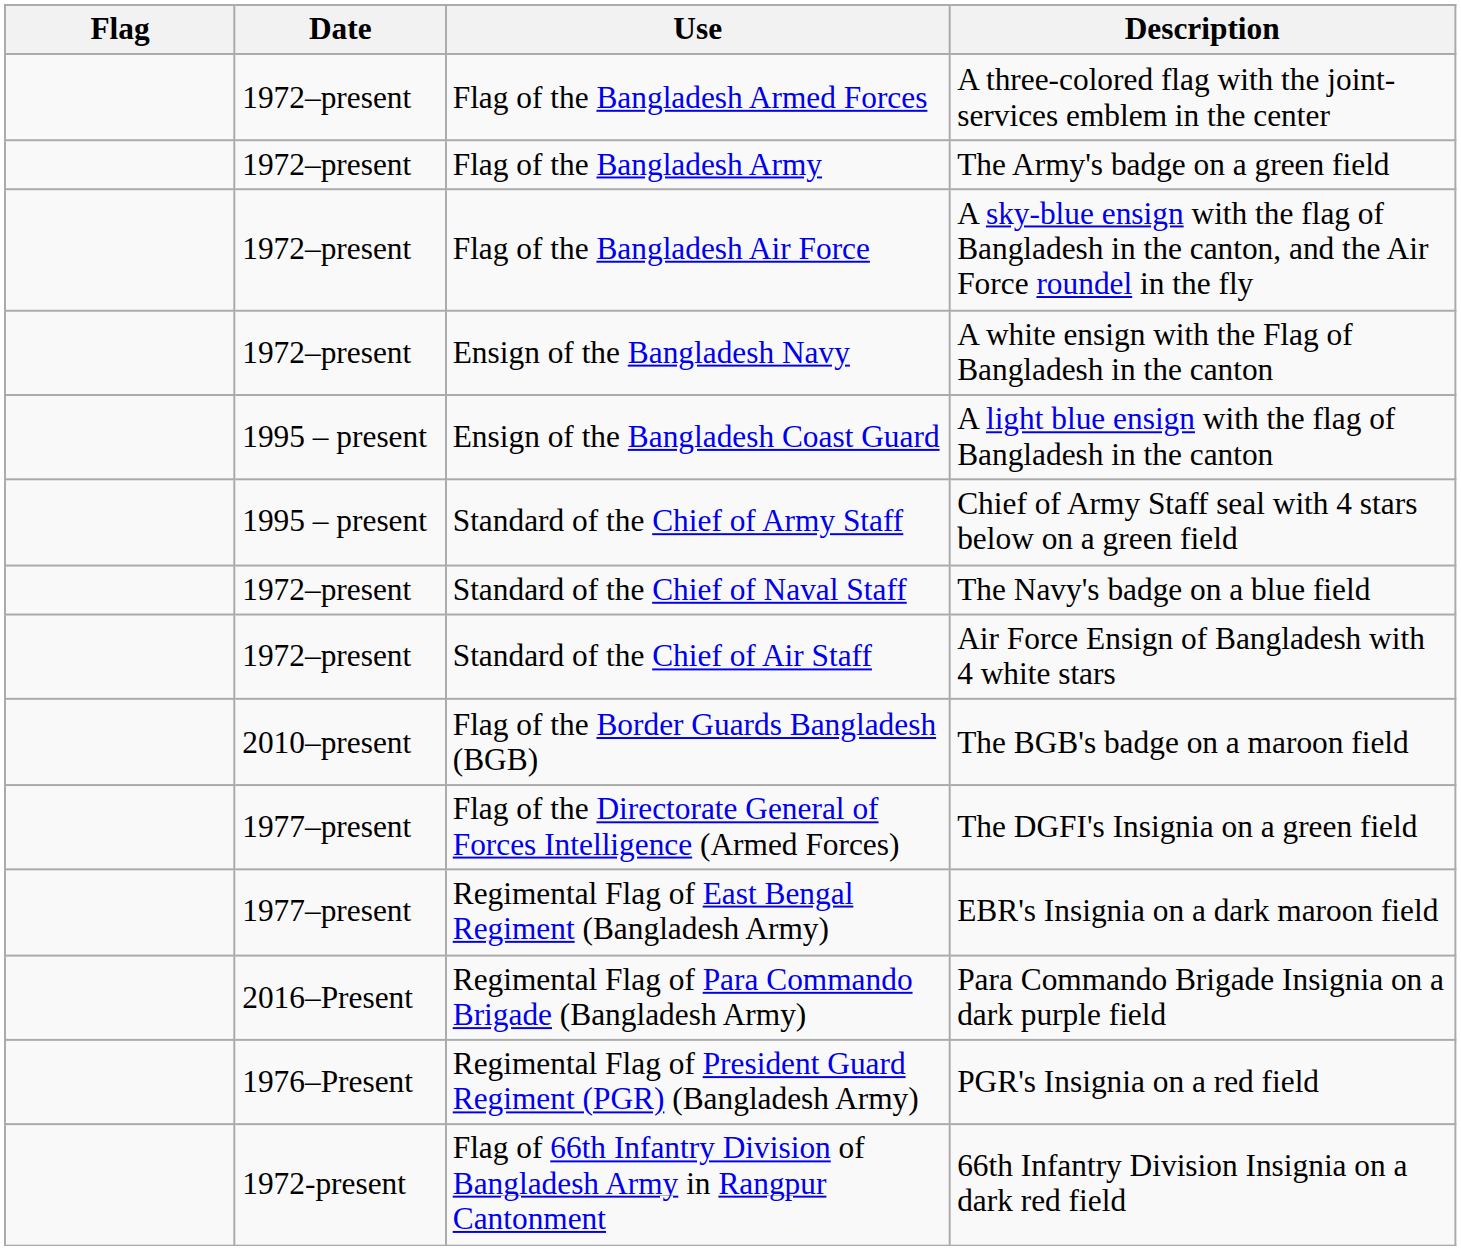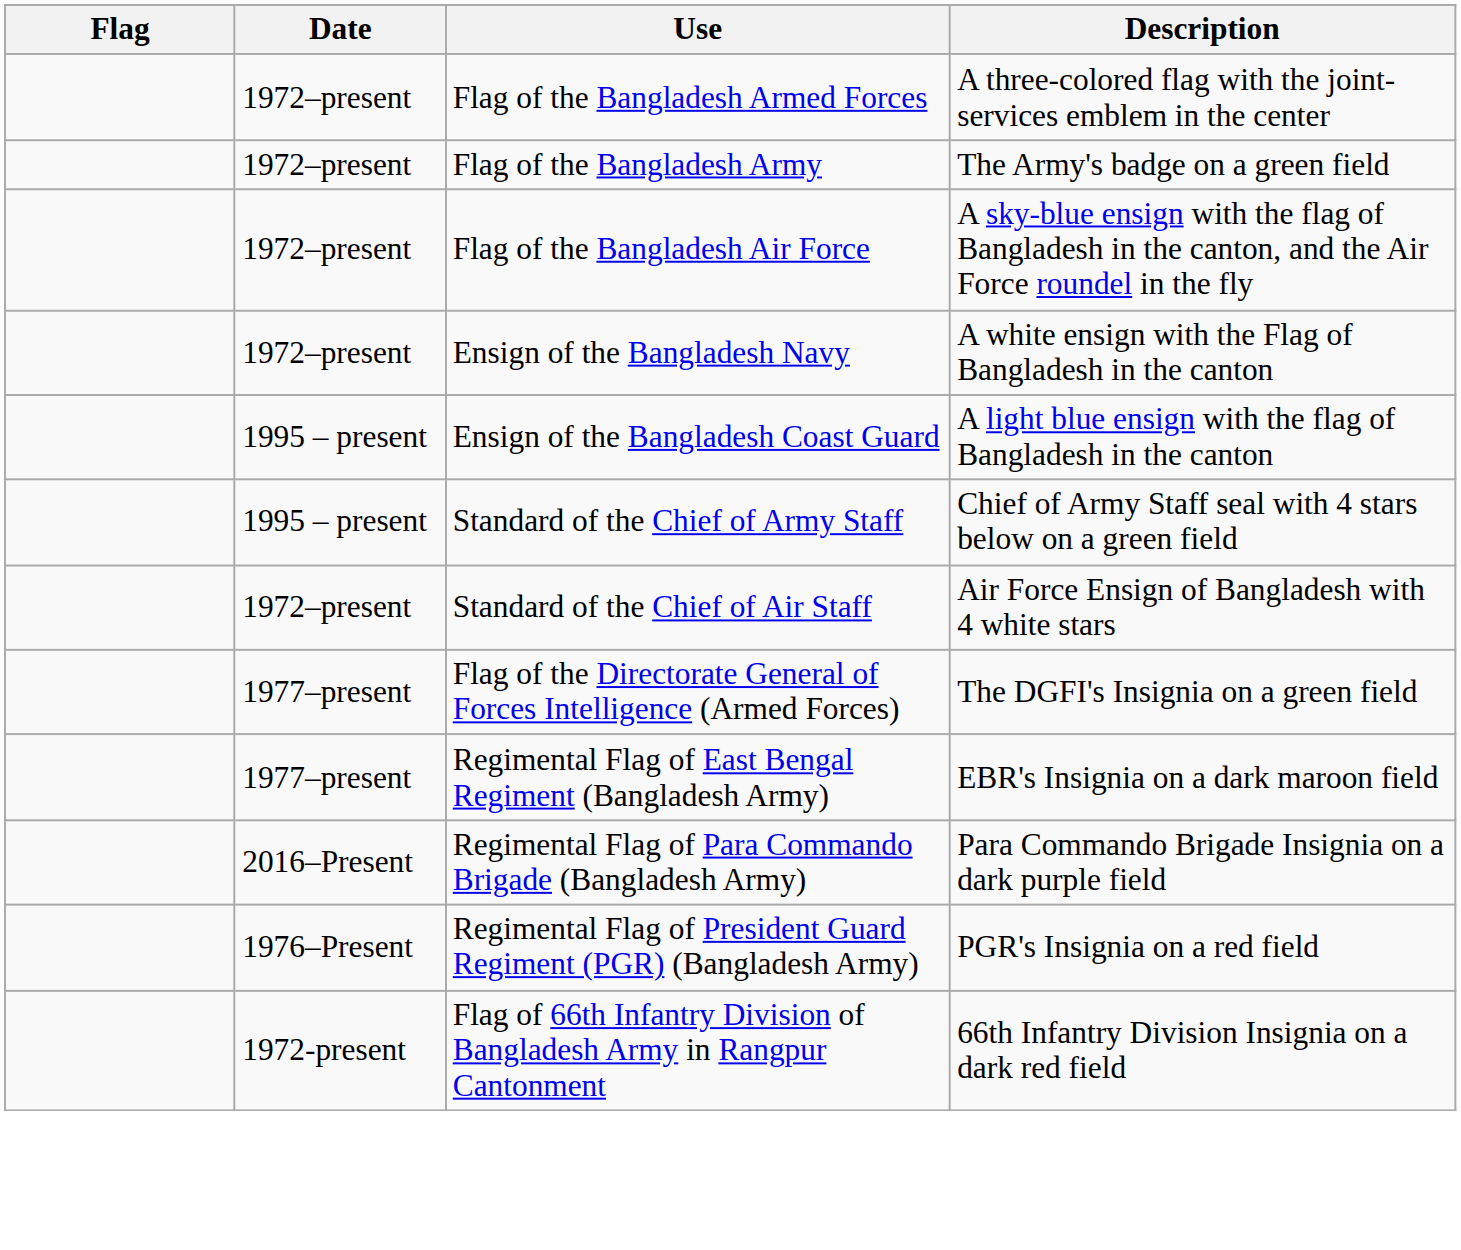- row: 1972–present | Standard of the Chief of Naval Staff | The Navy's badge on a blue field
- row: 2010–present | Flag of the Border Guards Bangladesh (BGB) | The BGB's badge on a maroon field
